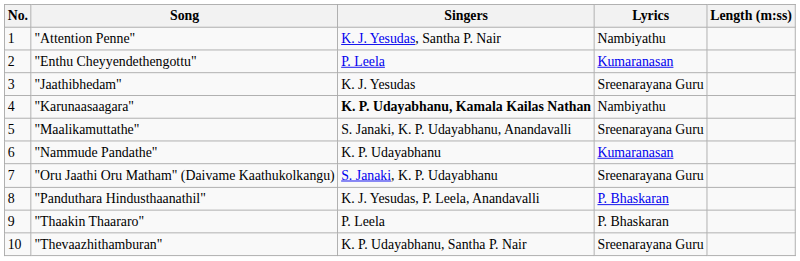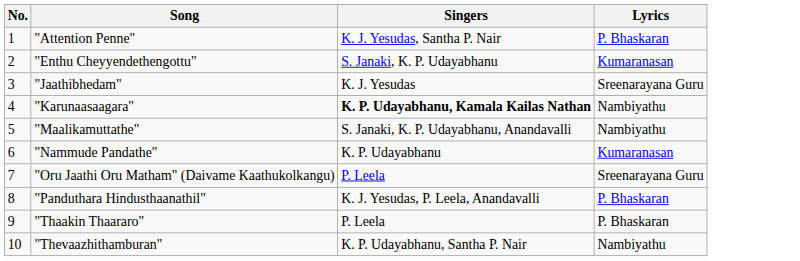- column: Length (m:ss)
"Attention Penne" | Lyrics: Nambiyathu -> P. Bhaskaran
"Enthu Cheyyendethengottu" | Singers: P. Leela -> S. Janaki, K. P. Udayabhanu
"Maalikamuttathe" | Lyrics: Sreenarayana Guru -> Nambiyathu
"Oru Jaathi Oru Matham" (Daivame Kaathukolkangu) | Singers: S. Janaki, K. P. Udayabhanu -> P. Leela
"Thevaazhithamburan" | Lyrics: Sreenarayana Guru -> Nambiyathu
